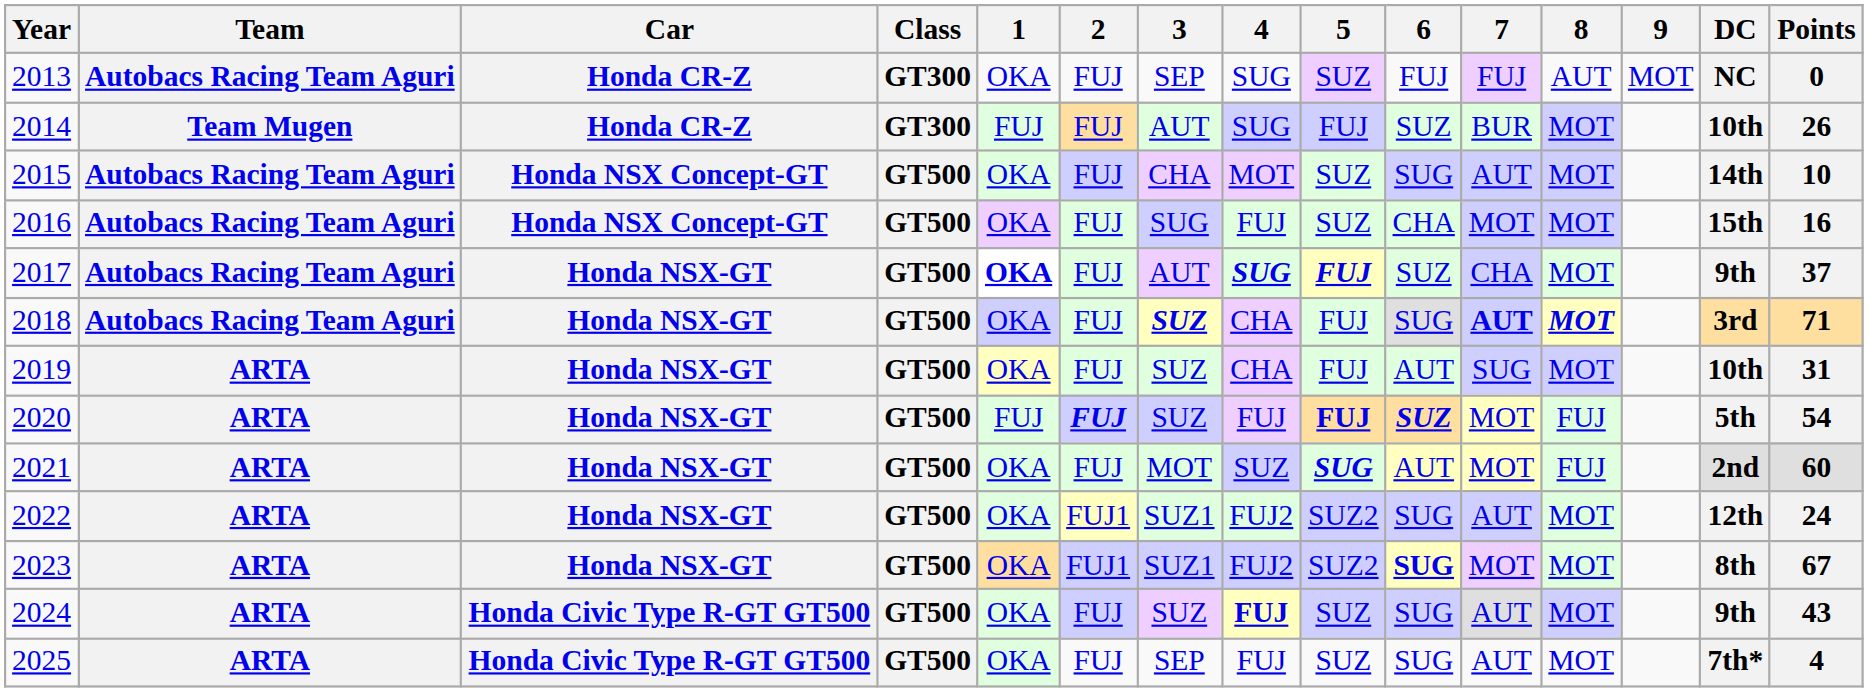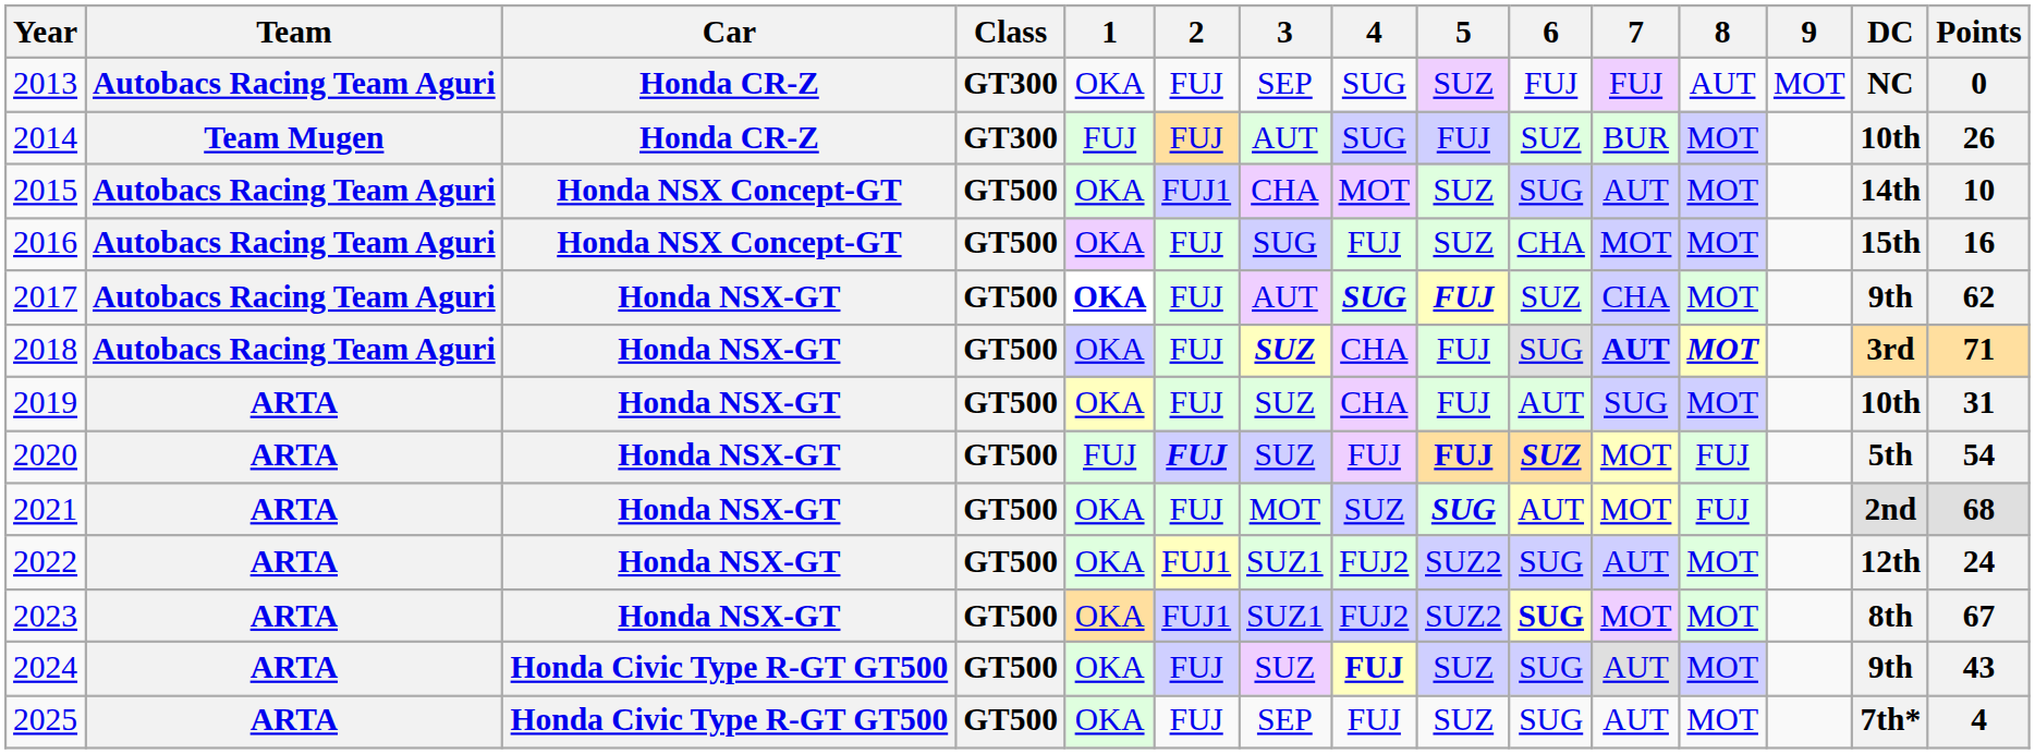2015 | 2: FUJ -> FUJ1
2017 | Points: 37 -> 62
2021 | Points: 60 -> 68
